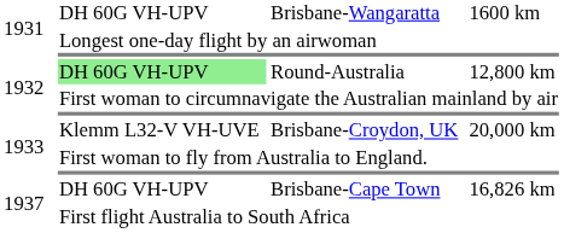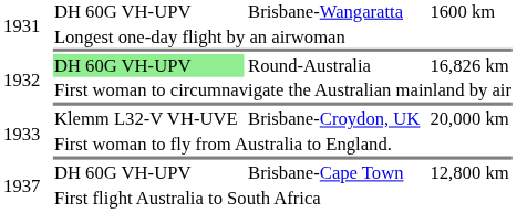Round-Australia | column 4: 12,800 km -> 16,826 km
Brisbane-Cape Town | column 4: 16,826 km -> 12,800 km
